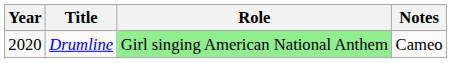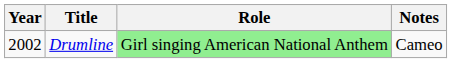Drumline | Year: 2020 -> 2002
